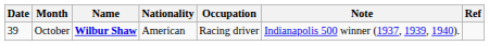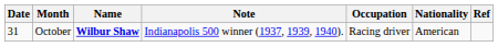columns swapped: Nationality <-> Note
October | Date: 39 -> 31
